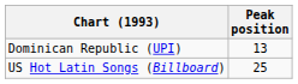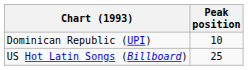Dominican Republic (UPI) | Peak position: 13 -> 10
